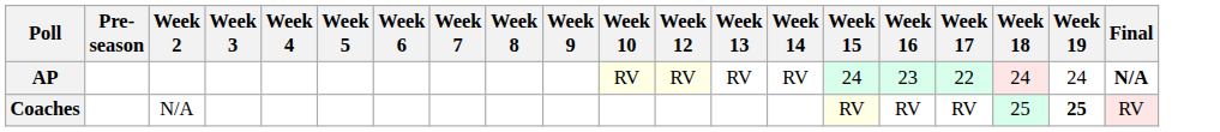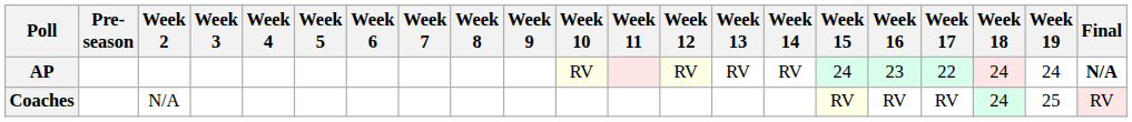+ column: Week 11
Coaches | Week 18: 25 -> 24
Coaches | Week 19: bold -> normal
